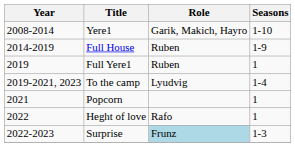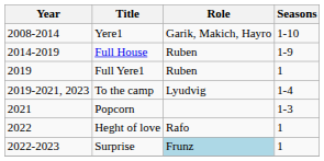Popcorn | Seasons: 1 -> 1-3
Surprise | Seasons: 1-3 -> 1
